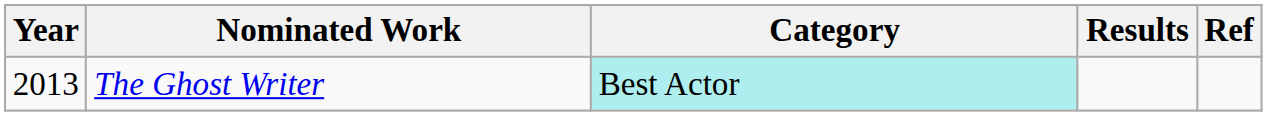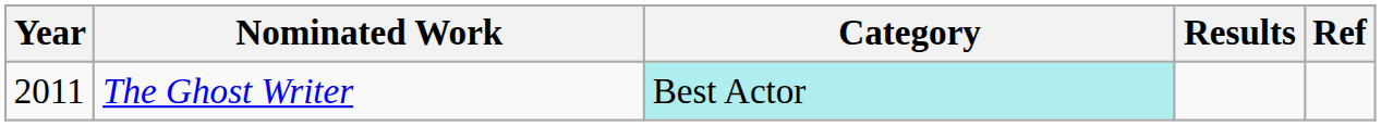The Ghost Writer | Year: 2013 -> 2011
